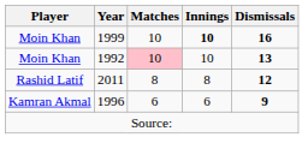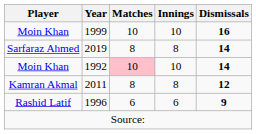1999 | Innings: bold -> normal
+ row: Sarfaraz Ahmed | 2019 | 8 | 8 | 14
1992 | Dismissals: 13 -> 14
2011 | Player: Rashid Latif -> Kamran Akmal
1996 | Player: Kamran Akmal -> Rashid Latif
